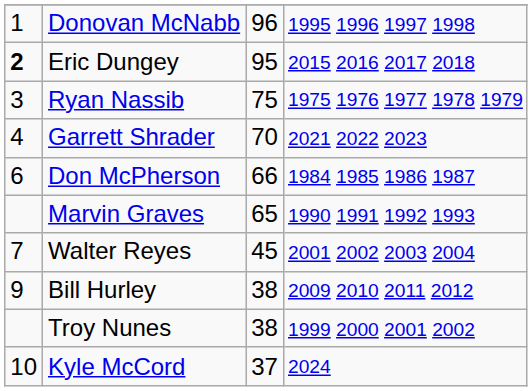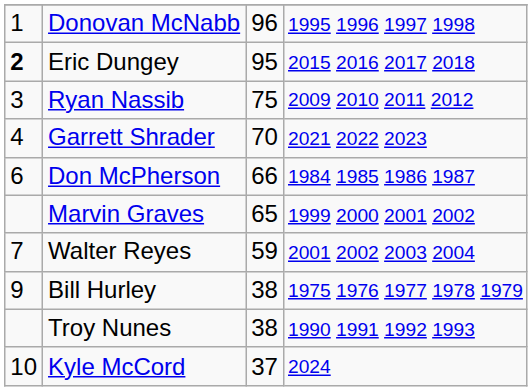Ryan Nassib | column 4: 1975 1976 1977 1978 1979 -> 2009 2010 2011 2012
Marvin Graves | column 4: 1990 1991 1992 1993 -> 1999 2000 2001 2002
Walter Reyes | column 3: 45 -> 59
Bill Hurley | column 4: 2009 2010 2011 2012 -> 1975 1976 1977 1978 1979
Troy Nunes | column 4: 1999 2000 2001 2002 -> 1990 1991 1992 1993
